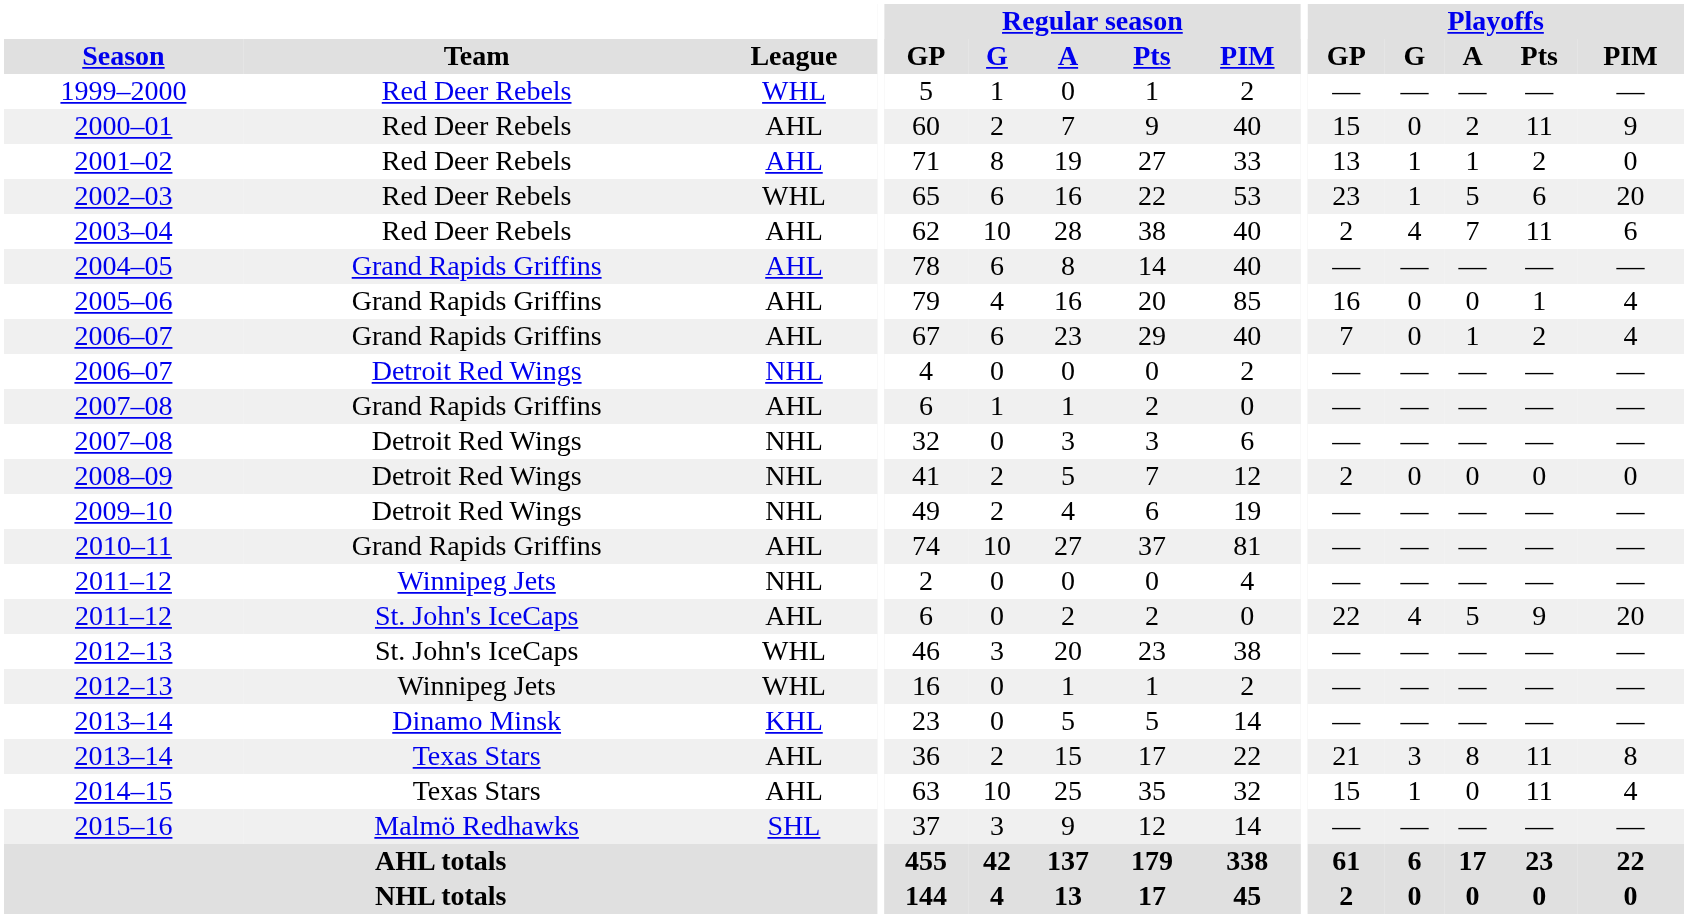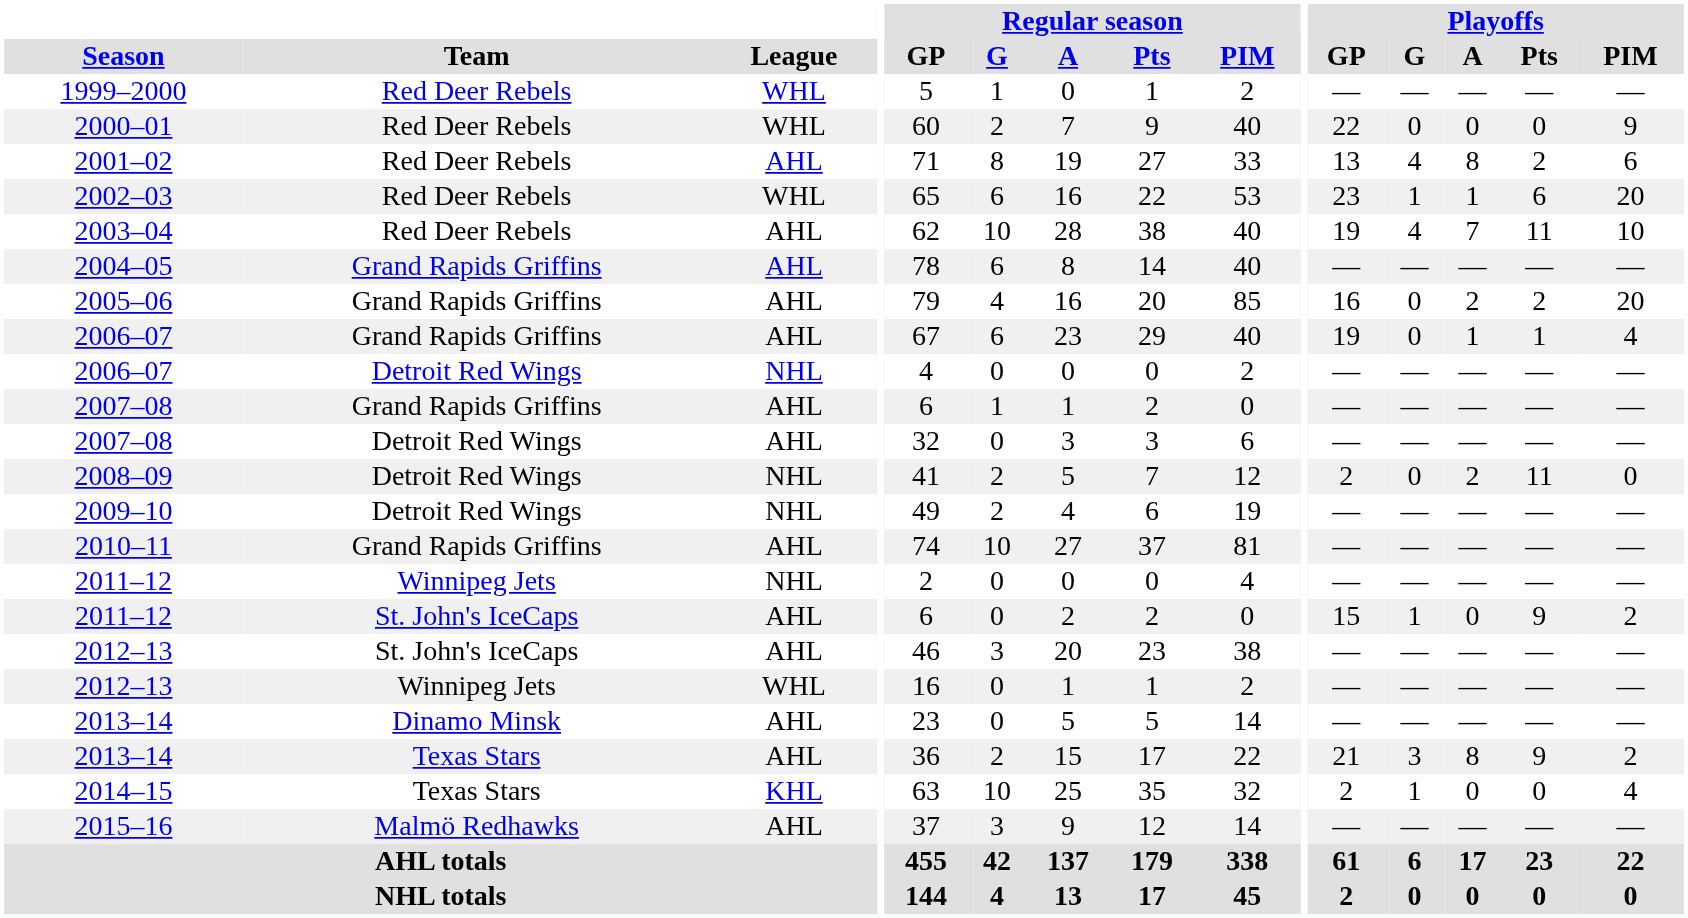2000–01 | League: AHL -> WHL
2000–01 | Playoffs / GP: 15 -> 22
2000–01 | Playoffs / A: 2 -> 0
2000–01 | Playoffs / Pts: 11 -> 0
2001–02 | Playoffs / G: 1 -> 4
2001–02 | Playoffs / A: 1 -> 8
2001–02 | Playoffs / PIM: 0 -> 6
2002–03 | Playoffs / A: 5 -> 1
2003–04 | Playoffs / GP: 2 -> 19
2003–04 | Playoffs / PIM: 6 -> 10
2005–06 | Playoffs / A: 0 -> 2
2005–06 | Playoffs / Pts: 1 -> 2
2005–06 | Playoffs / PIM: 4 -> 20
2006–07 / Grand Rapids Griffins | Playoffs / GP: 7 -> 19
2006–07 / Grand Rapids Griffins | Playoffs / Pts: 2 -> 1
2007–08 / Detroit Red Wings | League: NHL -> AHL
2008–09 | Playoffs / A: 0 -> 2
2008–09 | Playoffs / Pts: 0 -> 11
2011–12 / St. John's IceCaps | Playoffs / GP: 22 -> 15
2011–12 / St. John's IceCaps | Playoffs / G: 4 -> 1
2011–12 / St. John's IceCaps | Playoffs / A: 5 -> 0
2011–12 / St. John's IceCaps | Playoffs / PIM: 20 -> 2
2012–13 / St. John's IceCaps | League: WHL -> AHL
2013–14 / Dinamo Minsk | League: KHL -> AHL
2013–14 / Texas Stars | Playoffs / Pts: 11 -> 9
2013–14 / Texas Stars | Playoffs / PIM: 8 -> 2
2014–15 | League: AHL -> KHL
2014–15 | Playoffs / GP: 15 -> 2
2014–15 | Playoffs / Pts: 11 -> 0
2015–16 | League: SHL -> AHL
